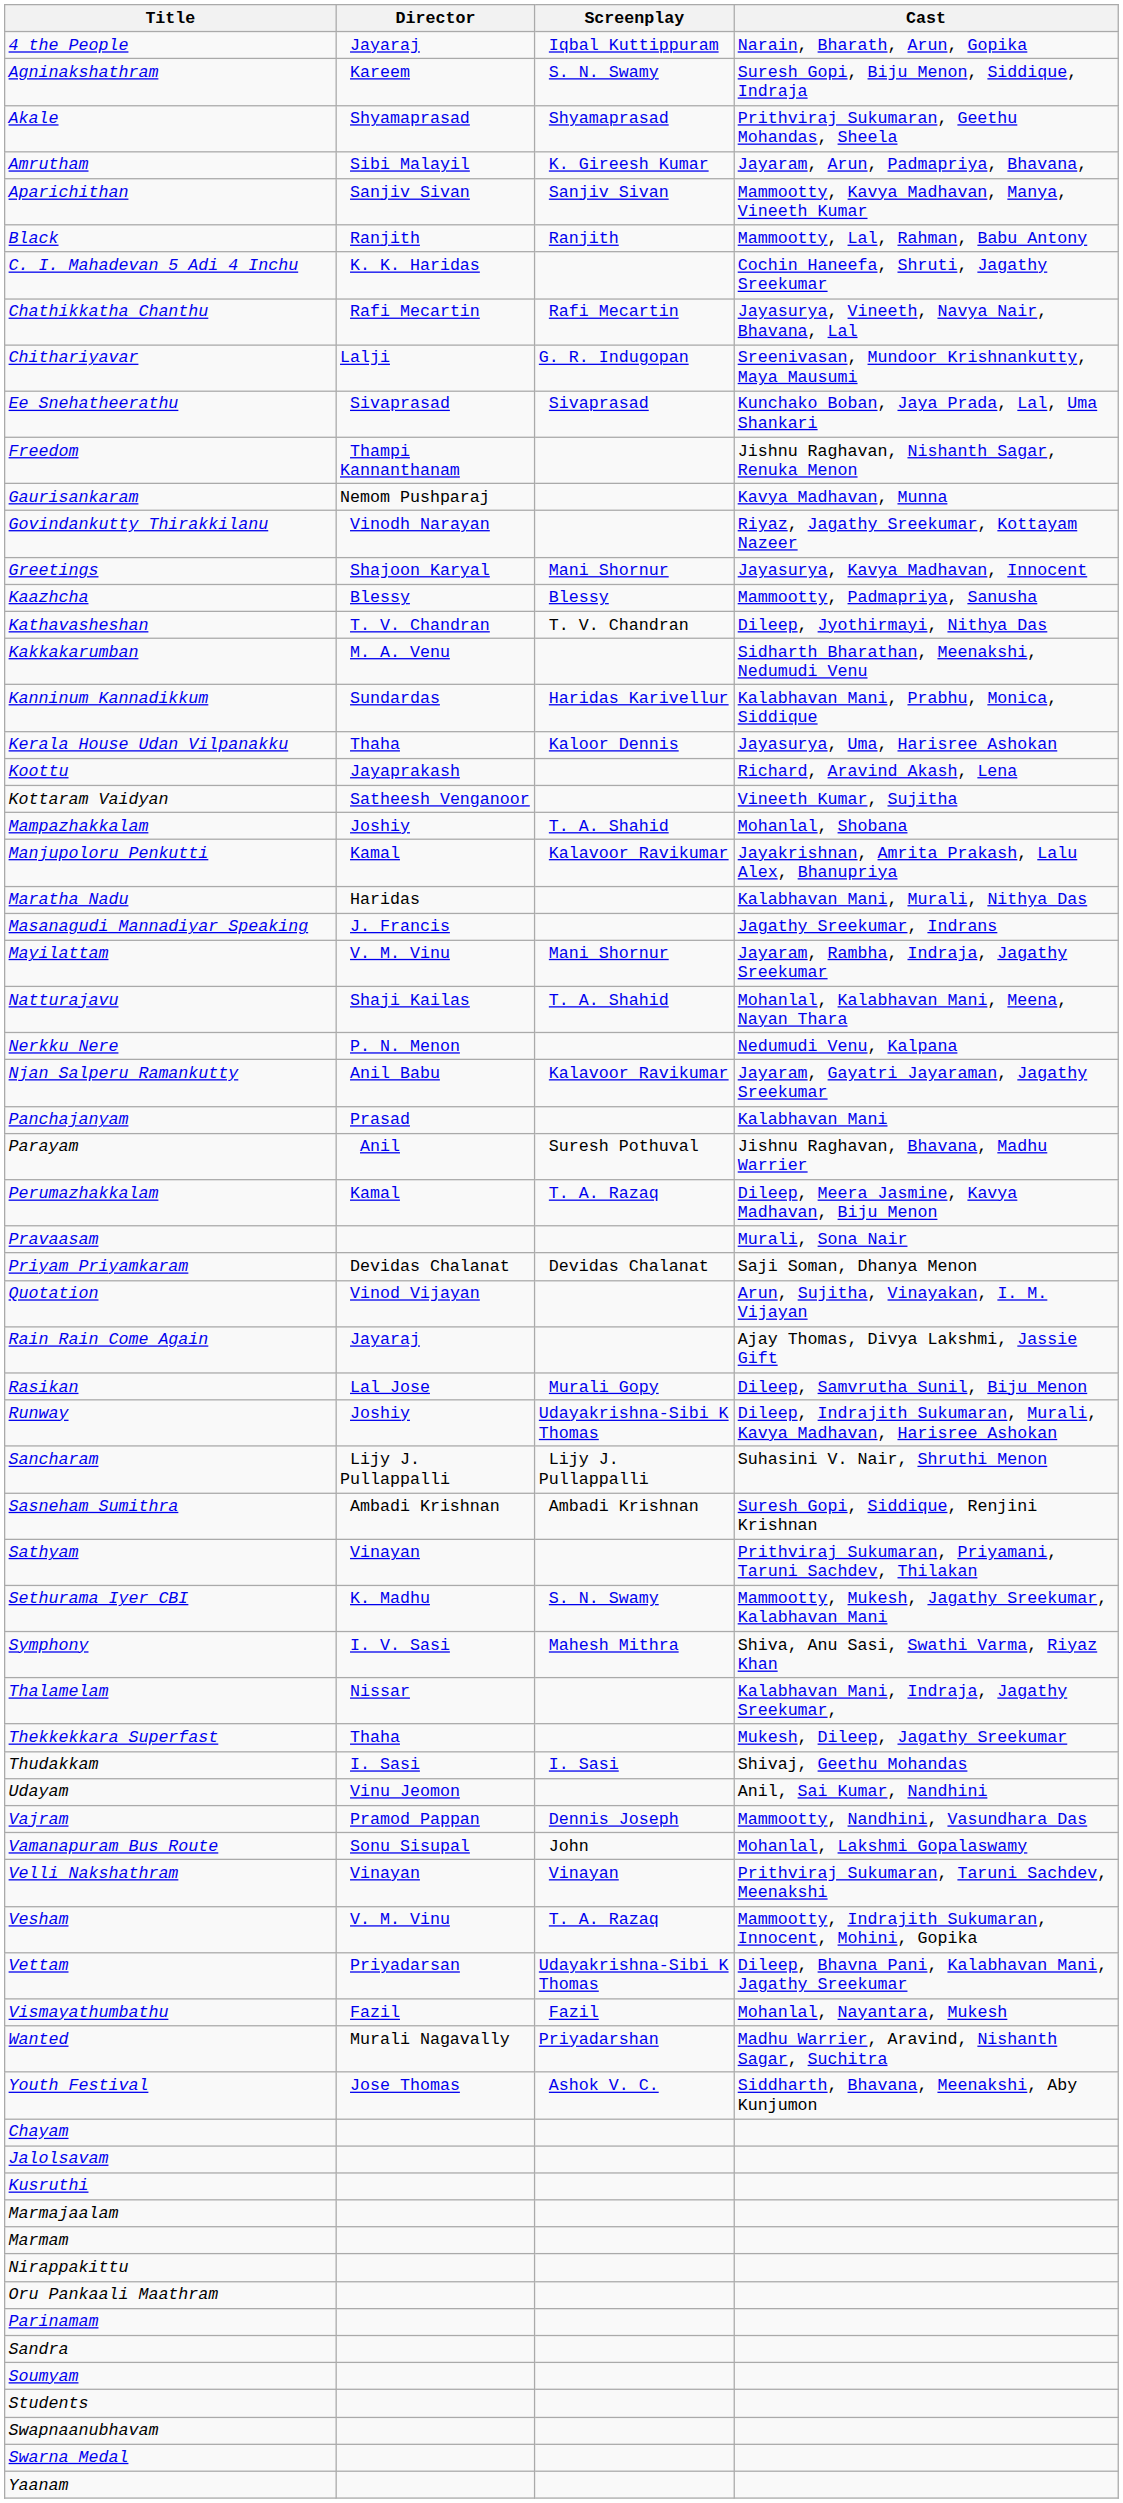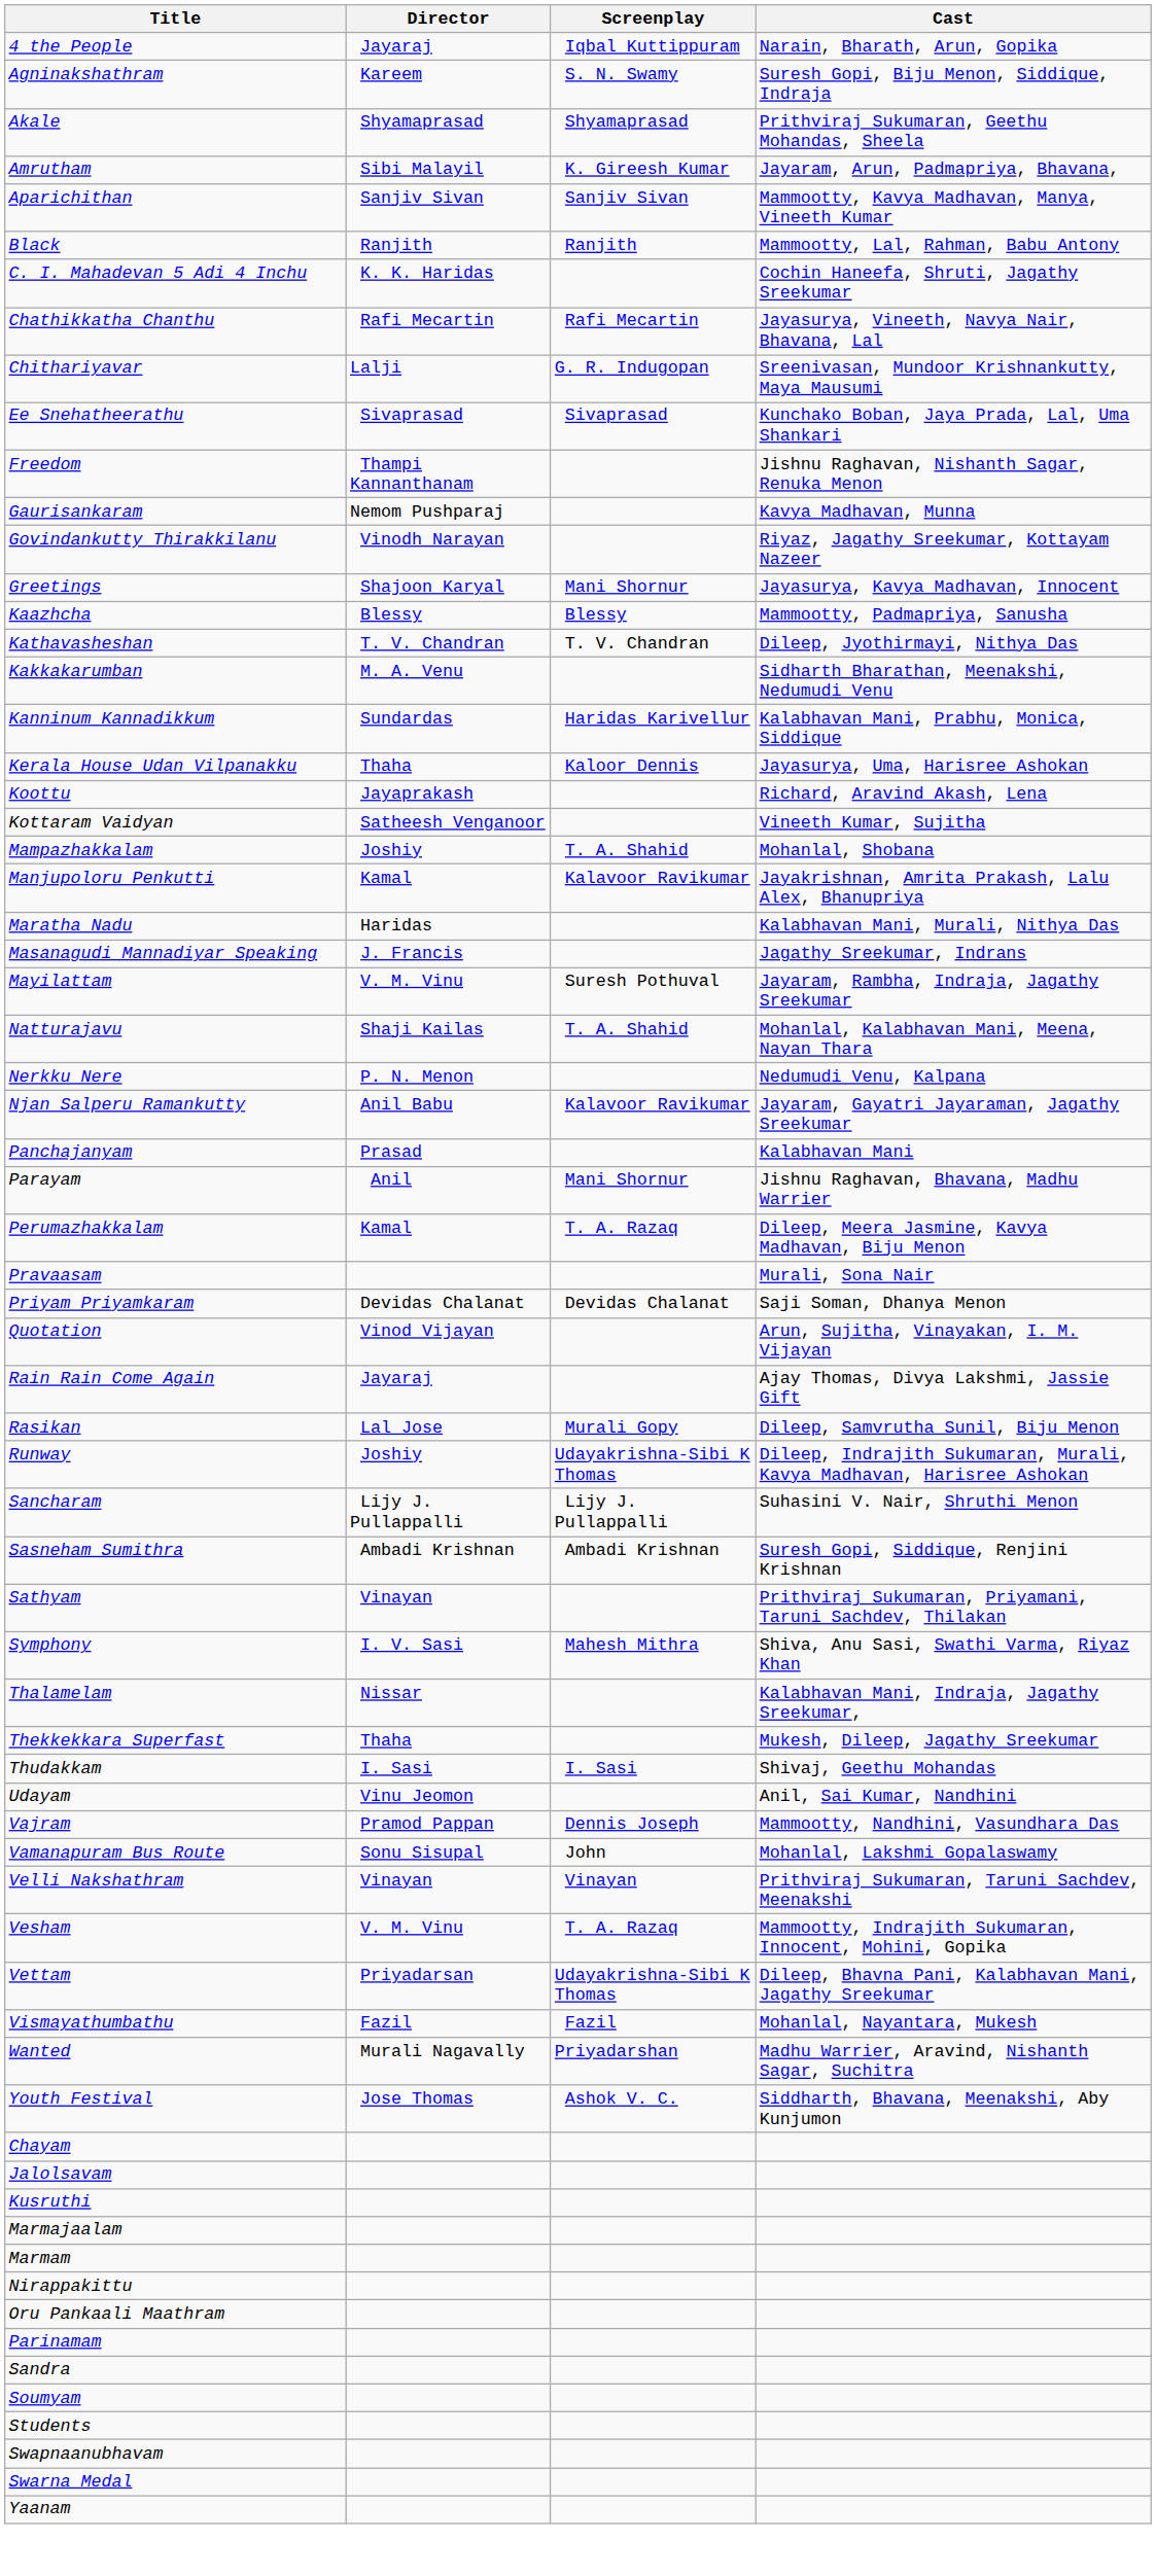Mayilattam | Screenplay: Mani Shornur -> Suresh Pothuval
Parayam | Screenplay: Suresh Pothuval -> Mani Shornur
- row: Sethurama Iyer CBI | K. Madhu | S. N. Swamy | Mammootty, Mukesh, Jagathy Sreekumar, Kalabhavan Mani
